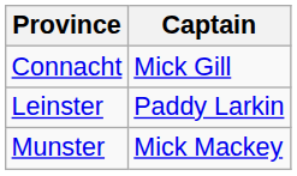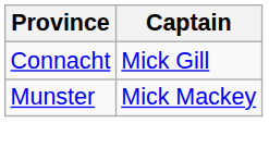- row: Leinster | Paddy Larkin
